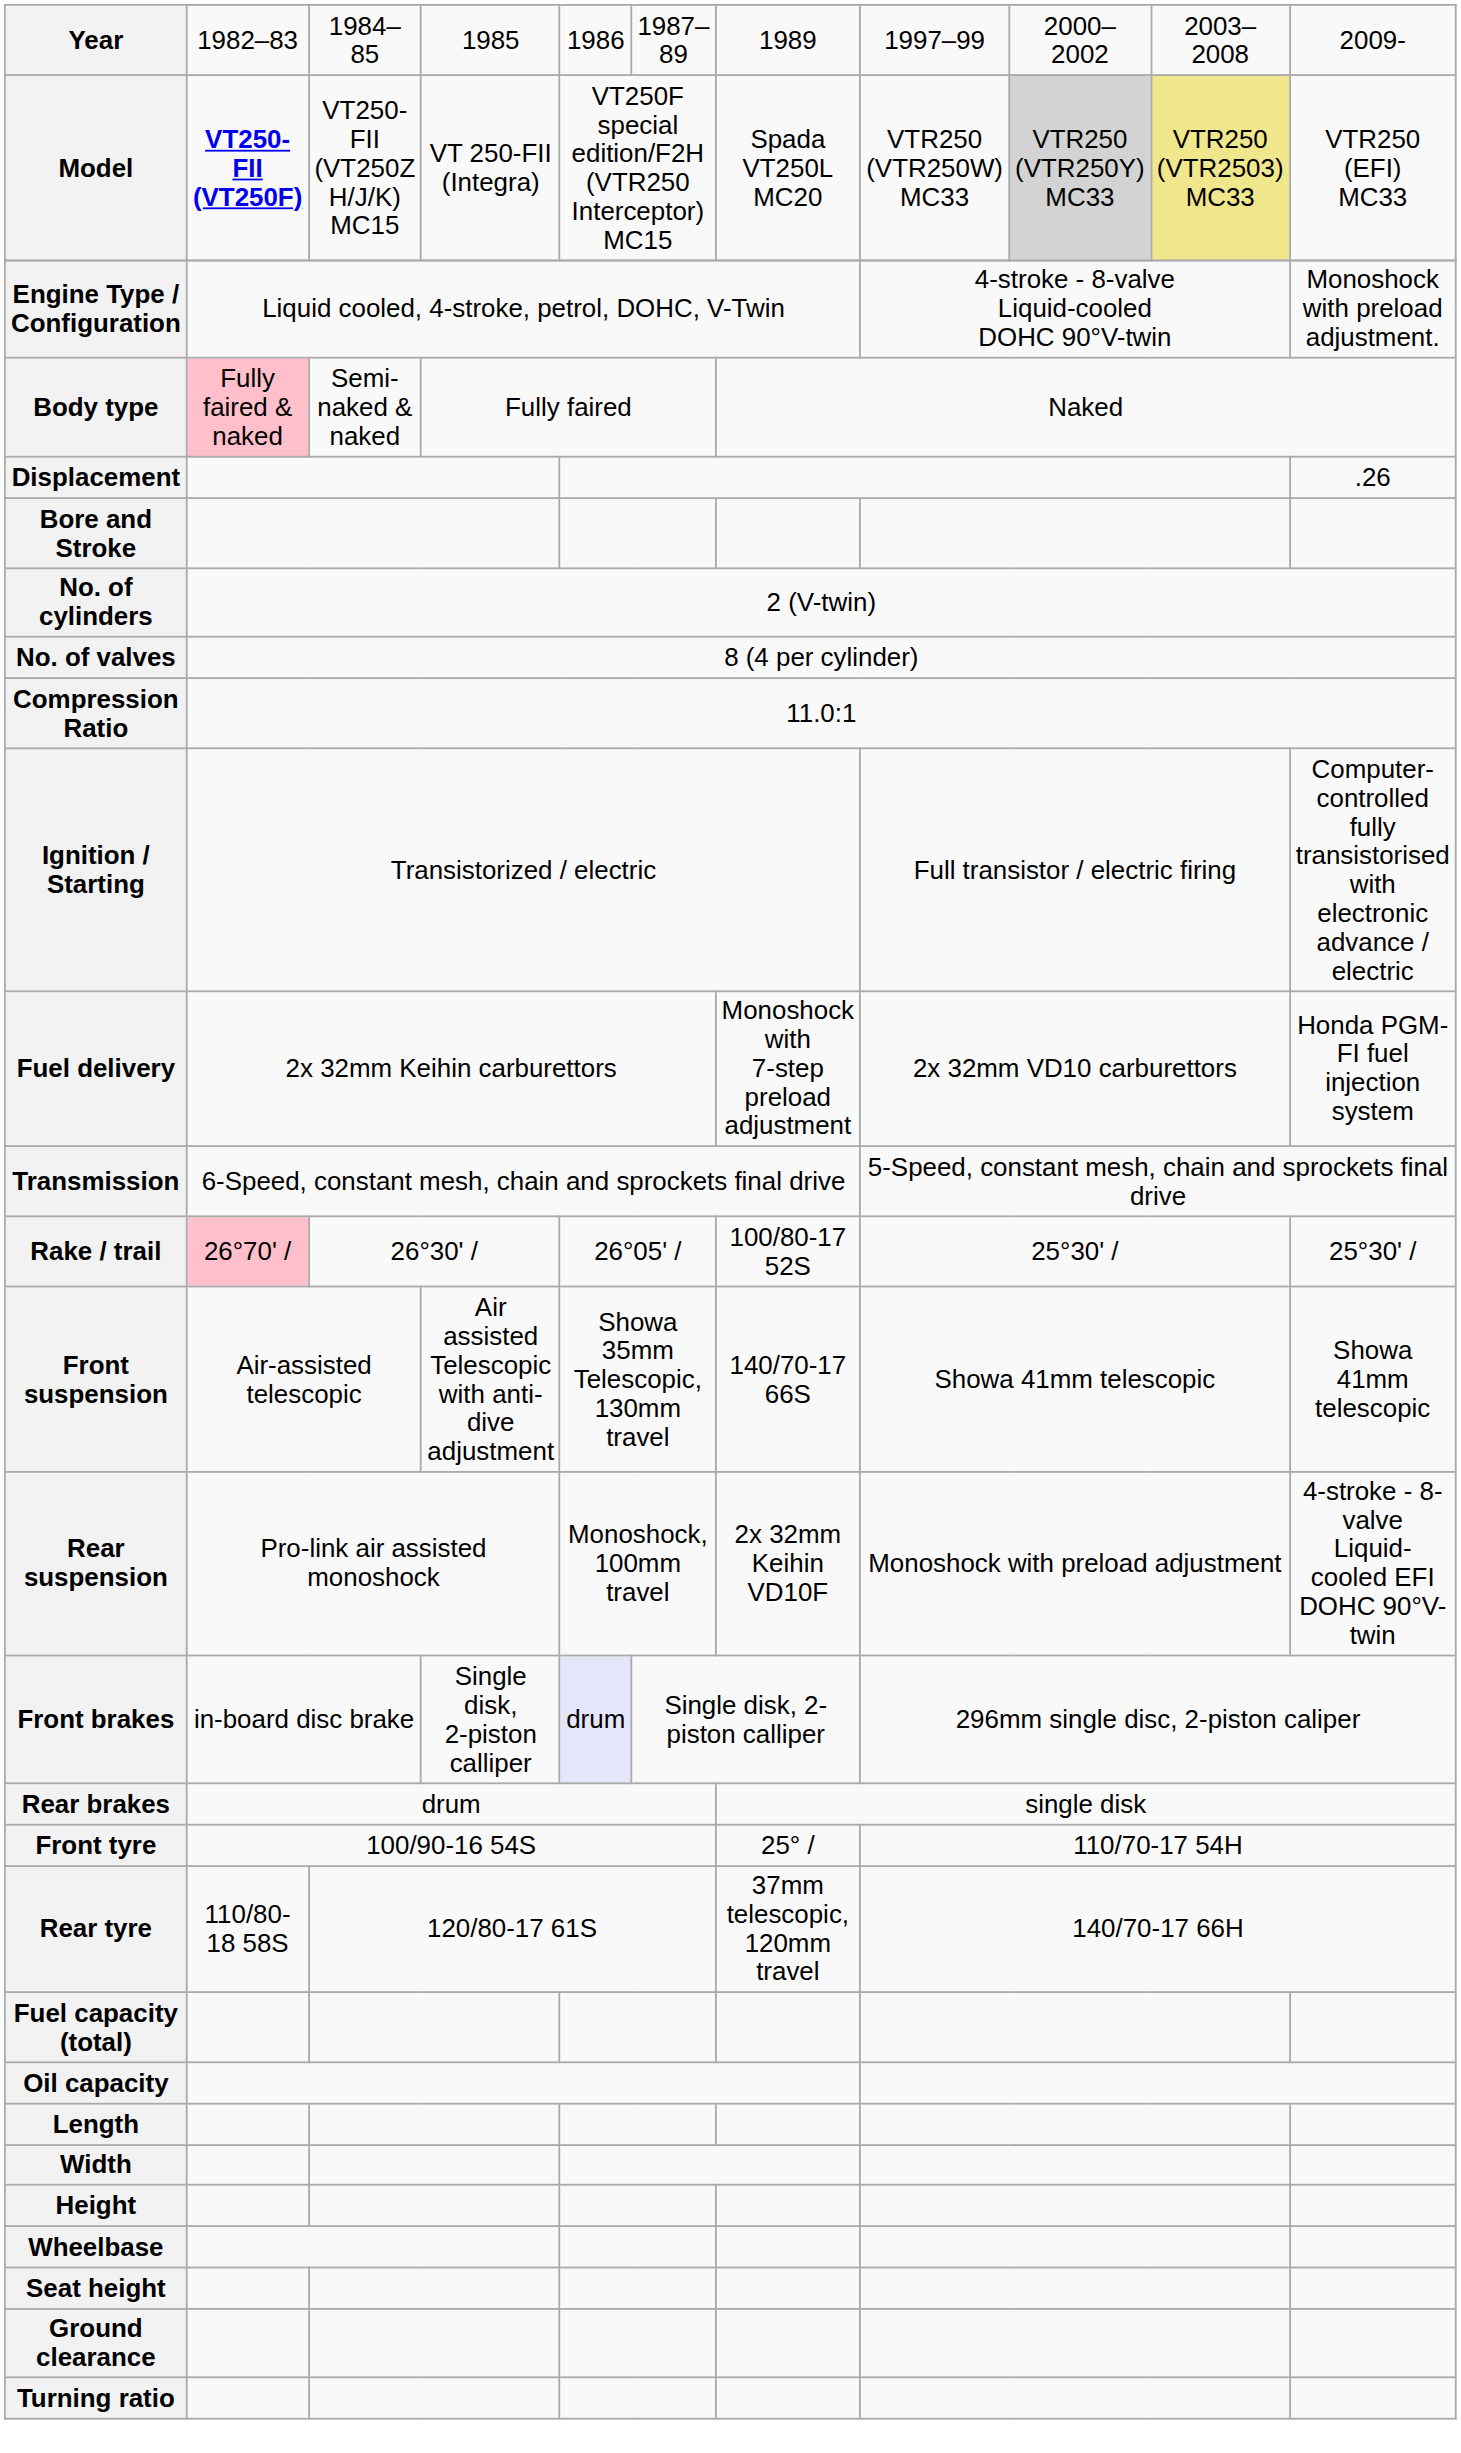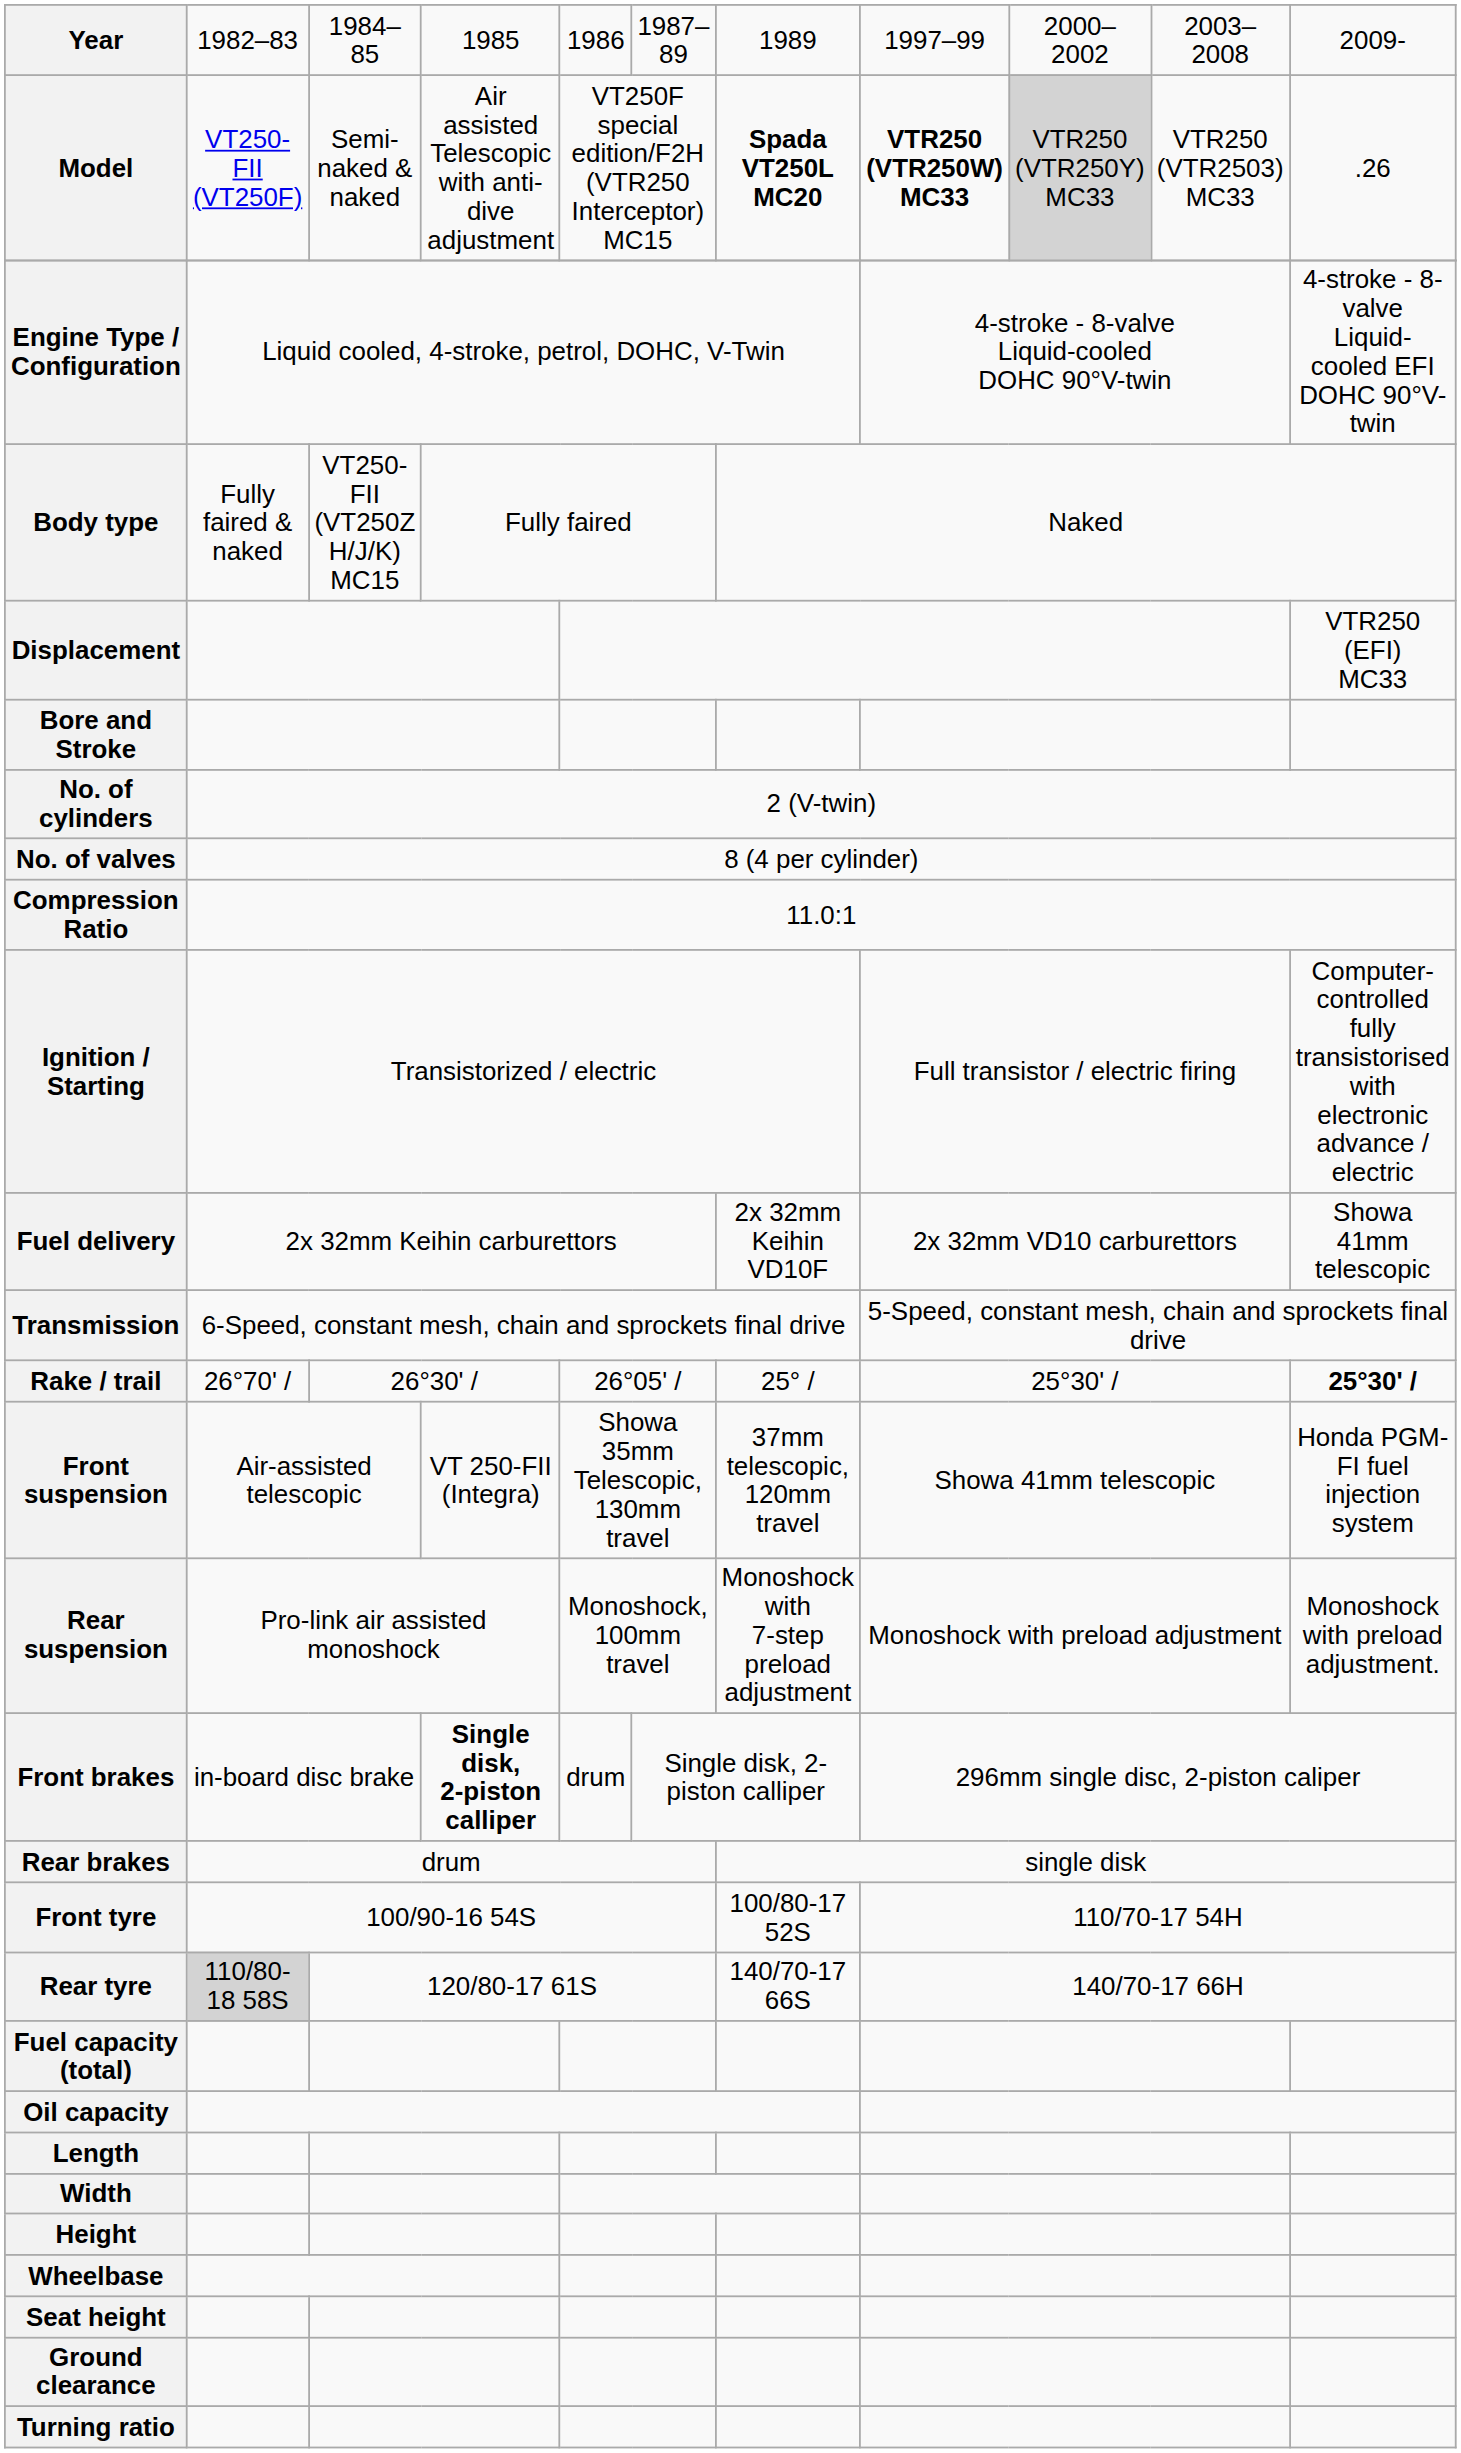Model | column 2: bold -> normal
Model | column 3: VT250-FII (VT250Z H/J/K) MC15 -> Semi-naked & naked
Model | column 4: VT 250-FII (Integra) -> Air assisted Telescopic with anti- dive adjustment
Model | column 7: normal -> bold
Model | column 8: normal -> bold
Model | column 10: khaki background -> no background
Model | column 11: VTR250 (EFI) MC33 -> .26
Engine Type / Configuration | column 11: Monoshock with preload adjustment. -> 4-stroke - 8-valve Liquid-cooled EFI DOHC 90°V-twin
Body type | column 2: pink background -> no background
Body type | column 3: Semi-naked & naked -> VT250-FII (VT250Z H/J/K) MC15
Displacement | column 11: .26 -> VTR250 (EFI) MC33
Fuel delivery | column 7: Monoshock with 7-step preload adjustment -> 2x 32mm Keihin VD10F
Fuel delivery | column 11: Honda PGM-FI fuel injection system -> Showa 41mm telescopic
Rake / trail | column 2: pink background -> no background
Rake / trail | column 7: 100/80-17 52S -> 25° /
Rake / trail | column 11: normal -> bold
Front suspension | column 4: Air assisted Telescopic with anti- dive adjustment -> VT 250-FII (Integra)
Front suspension | column 7: 140/70-17 66S -> 37mm telescopic, 120mm travel
Front suspension | column 11: Showa 41mm telescopic -> Honda PGM-FI fuel injection system
Rear suspension | column 7: 2x 32mm Keihin VD10F -> Monoshock with 7-step preload adjustment
Rear suspension | column 11: 4-stroke - 8-valve Liquid-cooled EFI DOHC 90°V-twin -> Monoshock with preload adjustment.
Front brakes | column 4: normal -> bold
Front brakes | column 5: lavender background -> no background
Front tyre | column 7: 25° / -> 100/80-17 52S
Rear tyre | column 2: no background -> lightgrey background
Rear tyre | column 7: 37mm telescopic, 120mm travel -> 140/70-17 66S
